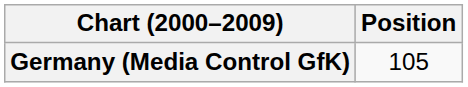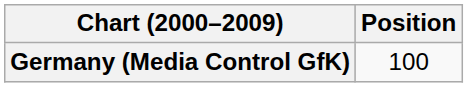Germany (Media Control GfK) | Position: 105 -> 100
